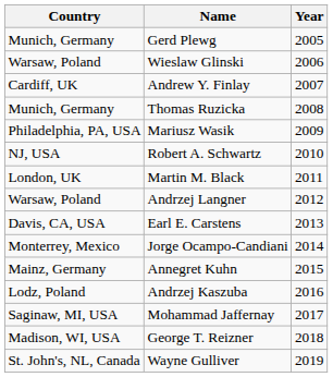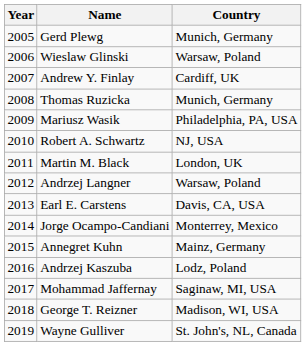columns swapped: Year <-> Country
